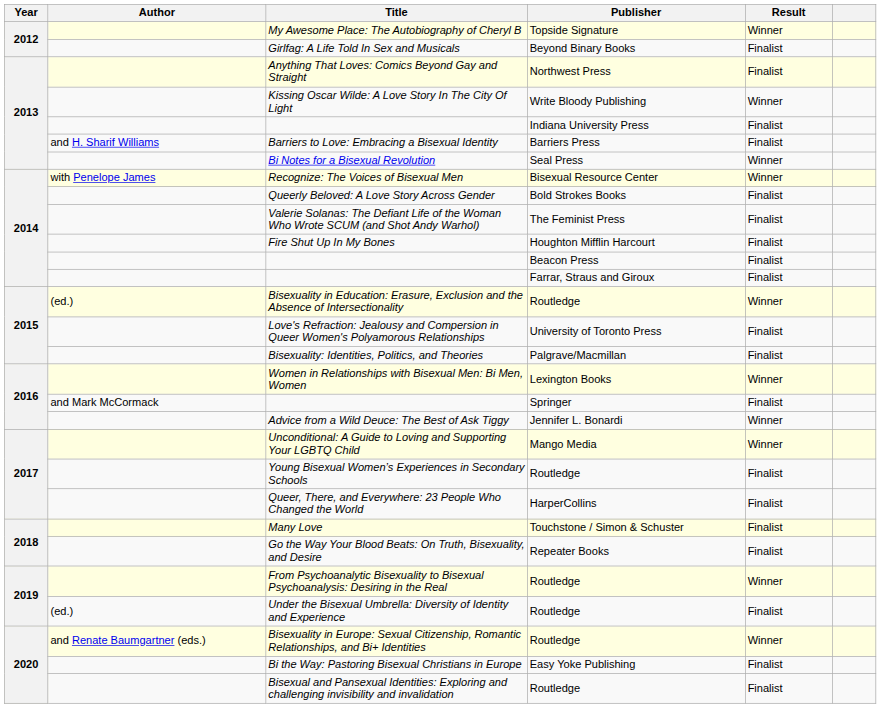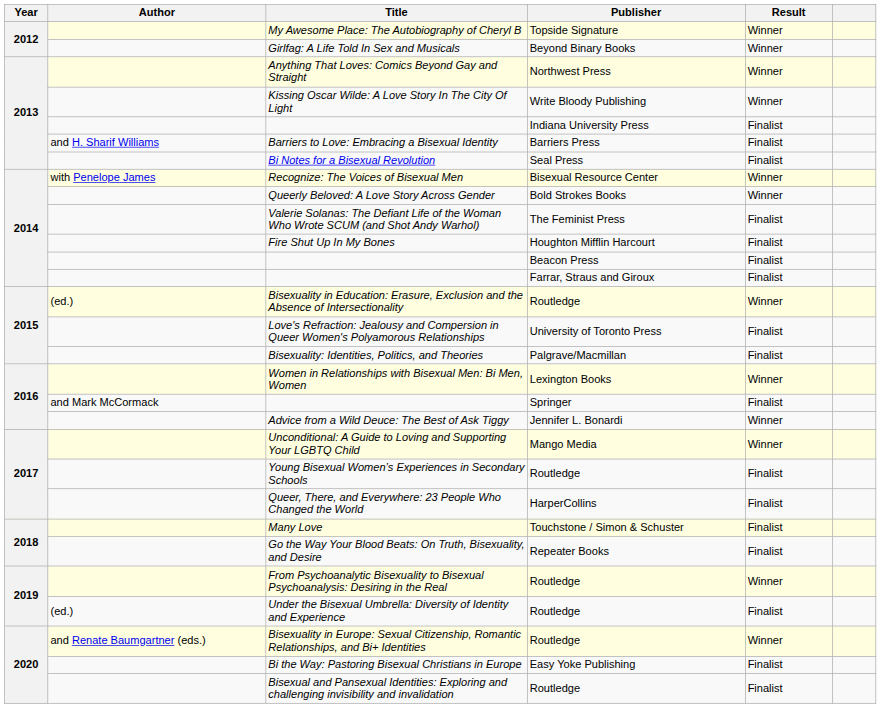Girlfag: A Life Told In Sex and Musicals | Result: Finalist -> Winner
Anything That Loves: Comics Beyond Gay and Straight | Result: Finalist -> Winner
Bi Notes for a Bisexual Revolution | Result: Winner -> Finalist
Queerly Beloved: A Love Story Across Gender | Result: Finalist -> Winner
